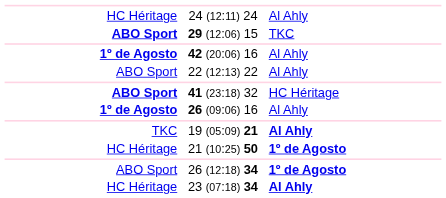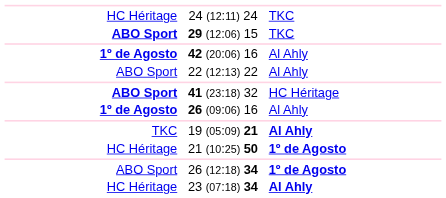24 (12:11) 24 | column 3: Al Ahly -> TKC
